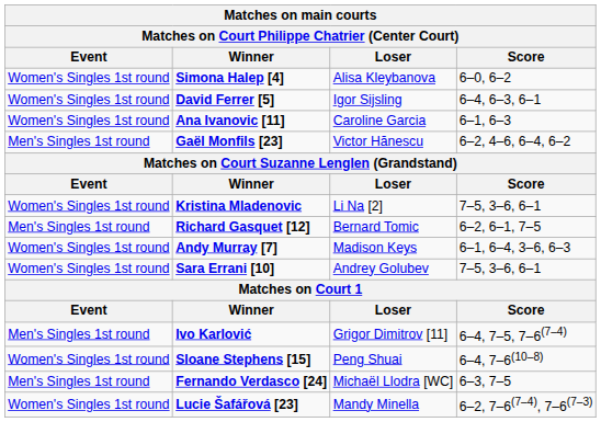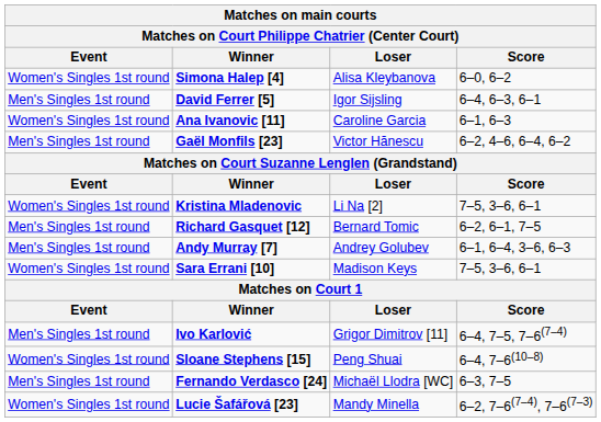David Ferrer [5] | Event: Women's Singles 1st round -> Men's Singles 1st round
Andy Murray [7] | Event: Women's Singles 1st round -> Men's Singles 1st round
Andy Murray [7] | Loser: Madison Keys -> Andrey Golubev
Sara Errani [10] | Loser: Andrey Golubev -> Madison Keys
